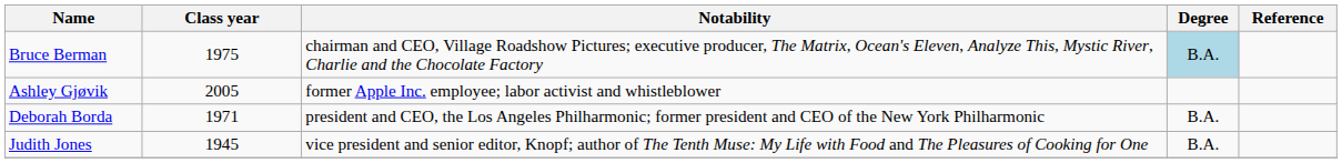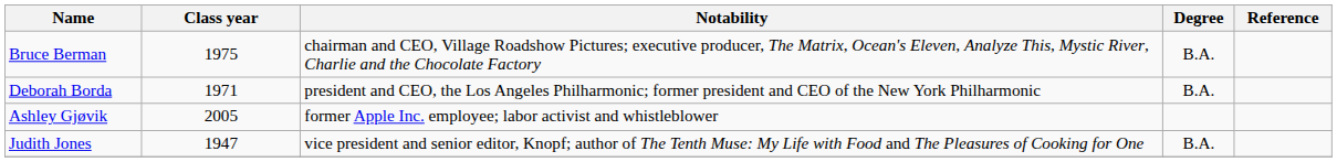Bruce Berman | Degree: lightblue background -> no background
rows swapped: Deborah Borda <-> Ashley Gjøvik
Judith Jones | Class year: 1945 -> 1947
